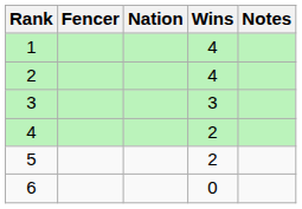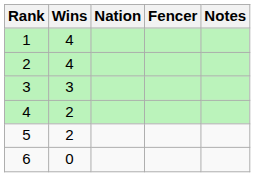columns swapped: Fencer <-> Wins
